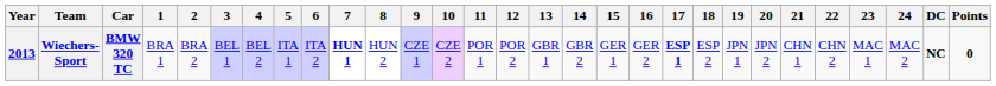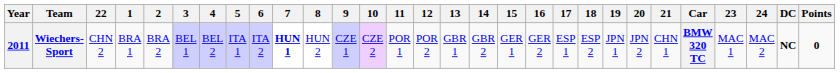columns swapped: Car <-> 22
Wiechers-Sport | Year: 2013 -> 2011
Wiechers-Sport | 17: bold -> normal
